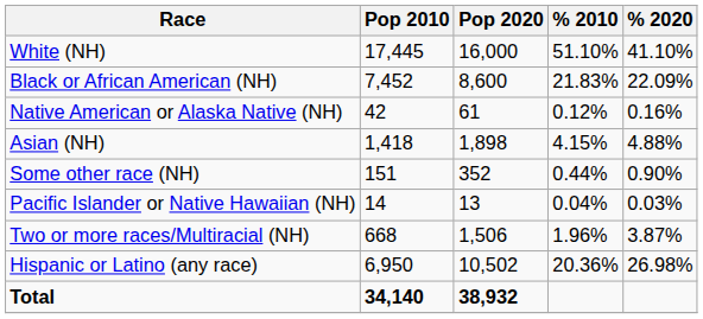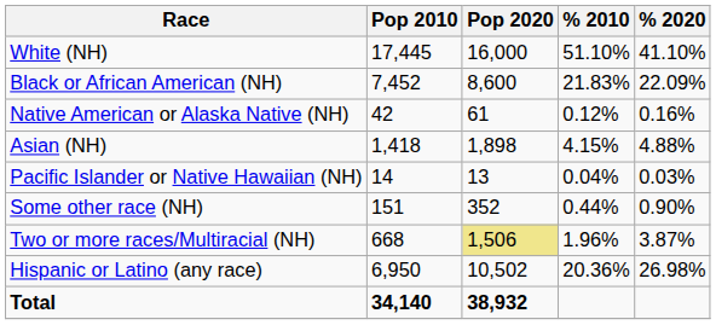rows swapped: Pacific Islander or Native Hawaiian (NH) <-> Some other race (NH)
Two or more races/Multiracial (NH) | Pop 2020: no background -> khaki background
